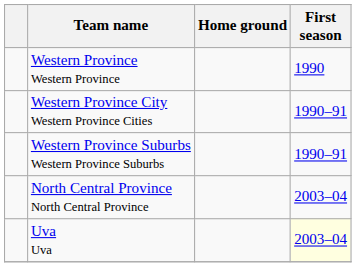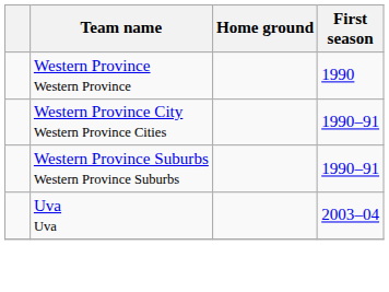- row: North Central Province North Central Province | 2003–04
Uva Uva | First season: lightyellow background -> no background
